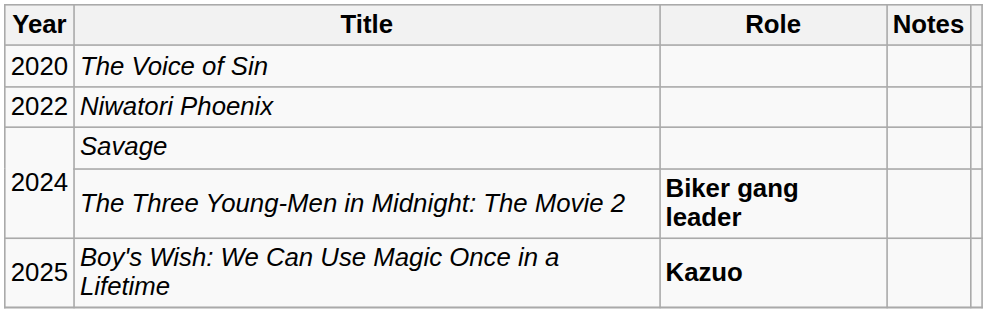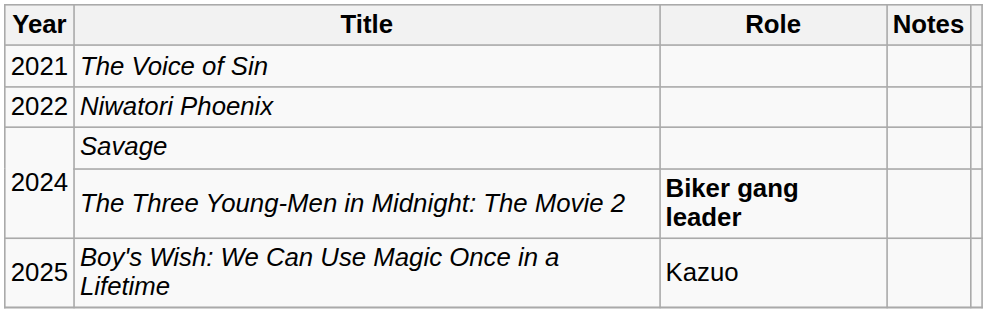The Voice of Sin | Year: 2020 -> 2021
Boy's Wish: We Can Use Magic Once in a Lifetime | Role: bold -> normal
